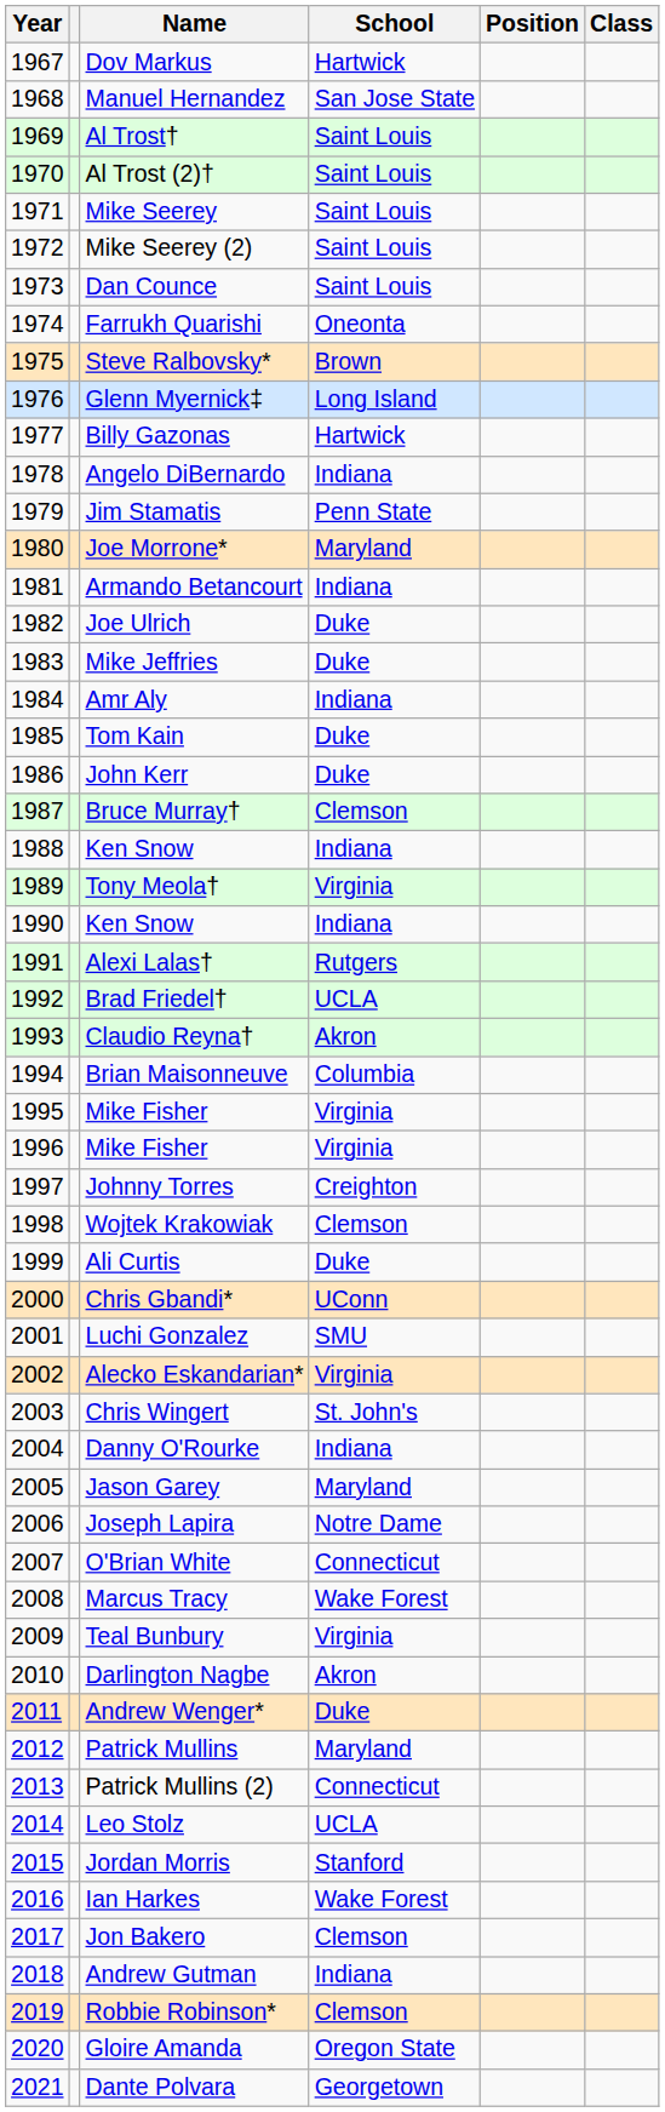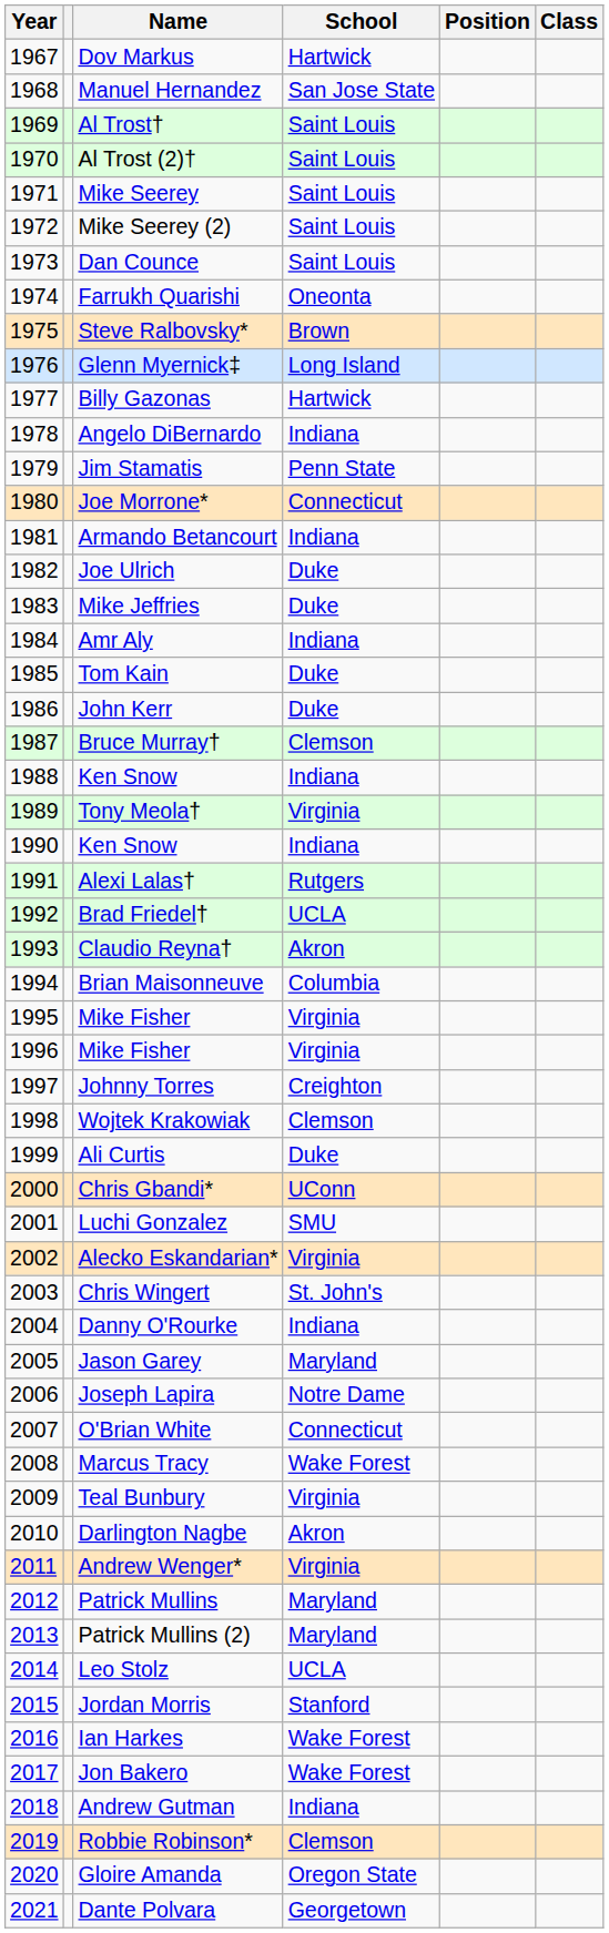Joe Morrone* | School: Maryland -> Connecticut
Andrew Wenger* | School: Duke -> Virginia
Patrick Mullins (2) | School: Connecticut -> Maryland
Jon Bakero | School: Clemson -> Wake Forest
